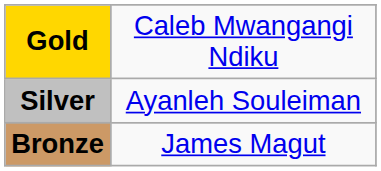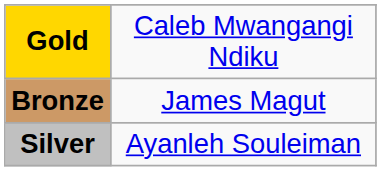rows swapped: Silver <-> Bronze
